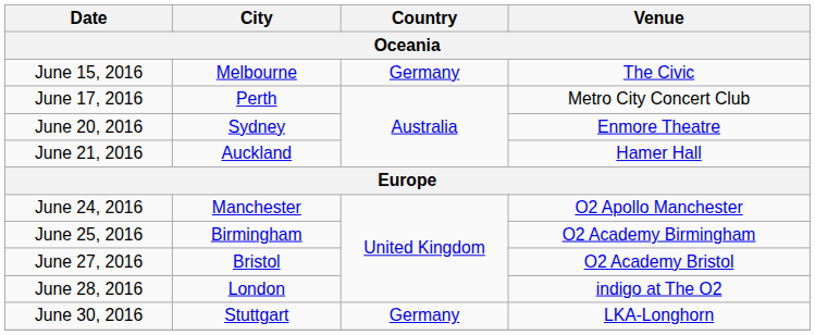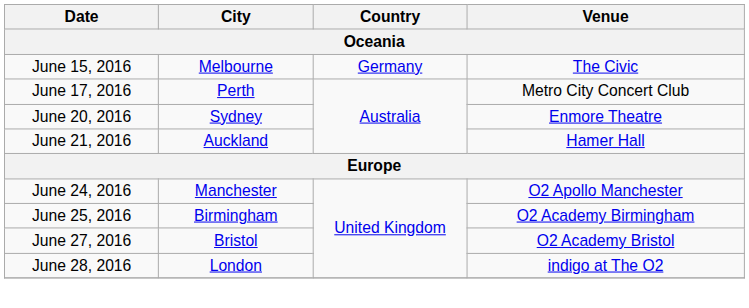- row: June 30, 2016 | Stuttgart | Germany | LKA-Longhorn
